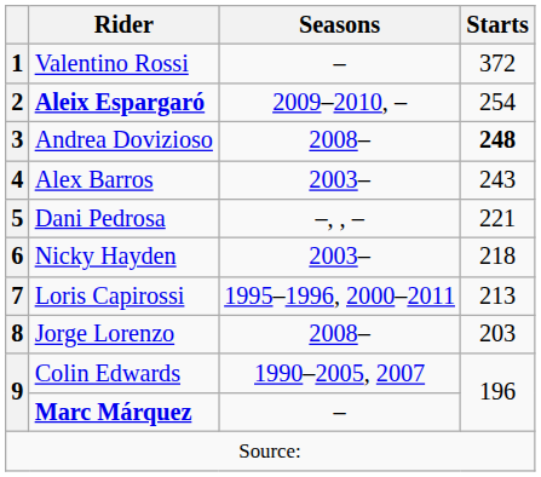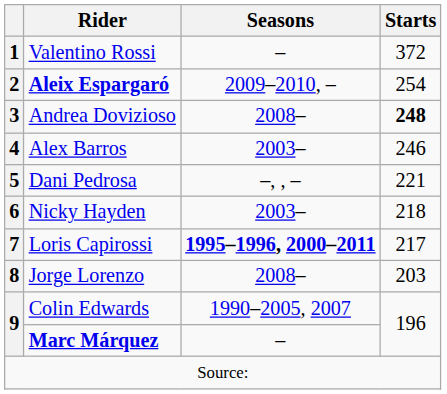4 | Starts: 243 -> 246
7 | Seasons: normal -> bold
7 | Starts: 213 -> 217
